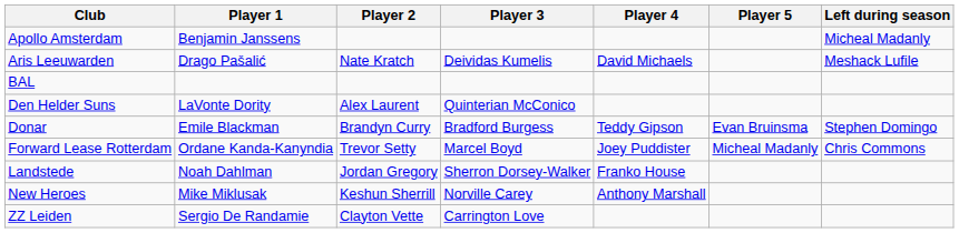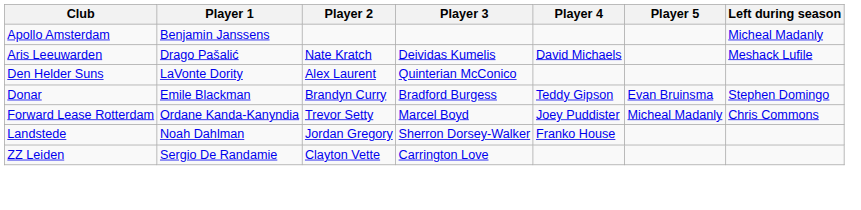- row: BAL
- row: New Heroes | Mike Miklusak | Keshun Sherrill | Norville Carey | Anthony Marshall
